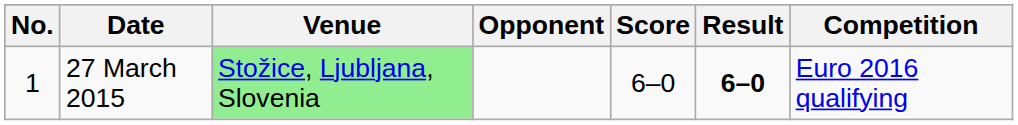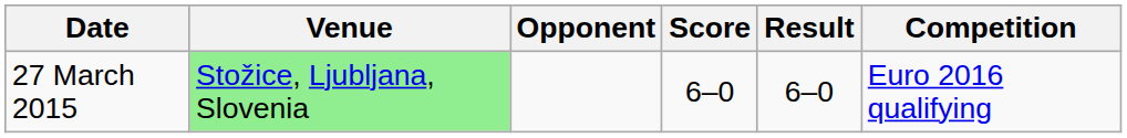- column: No. | 1
27 March 2015 | Result: bold -> normal
